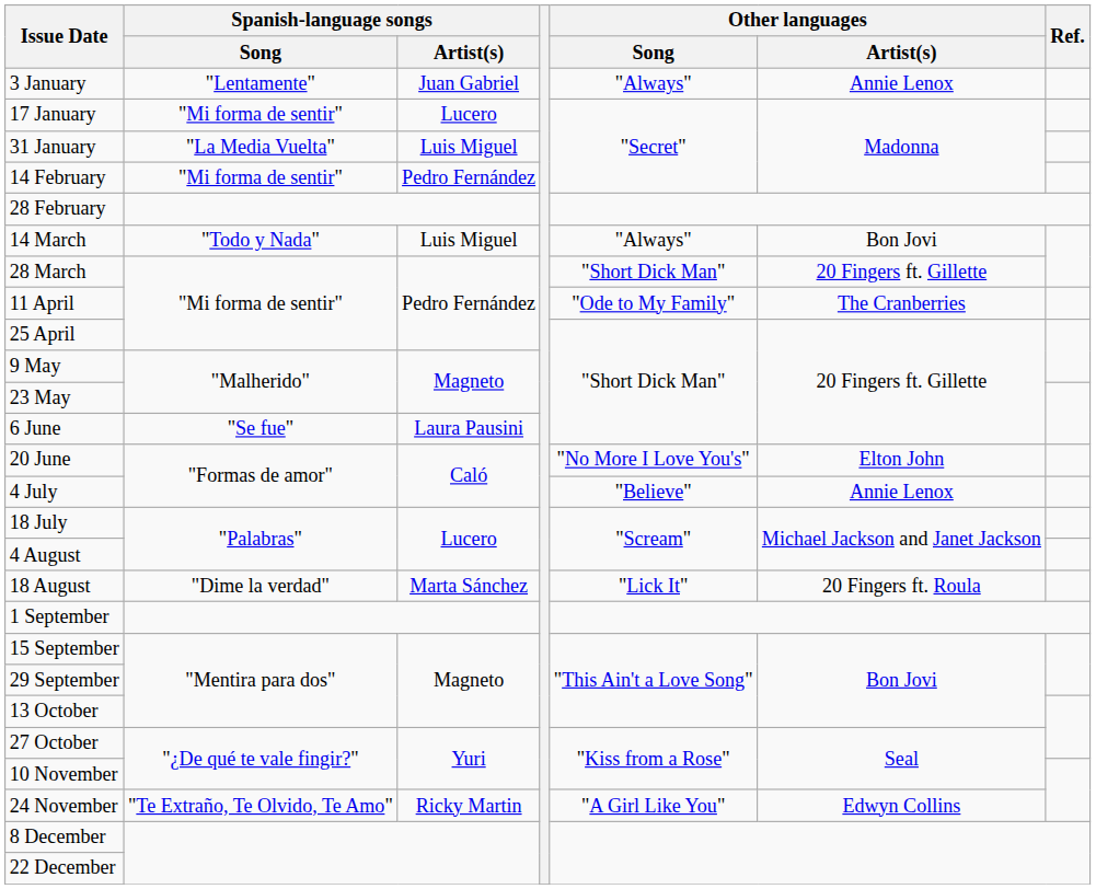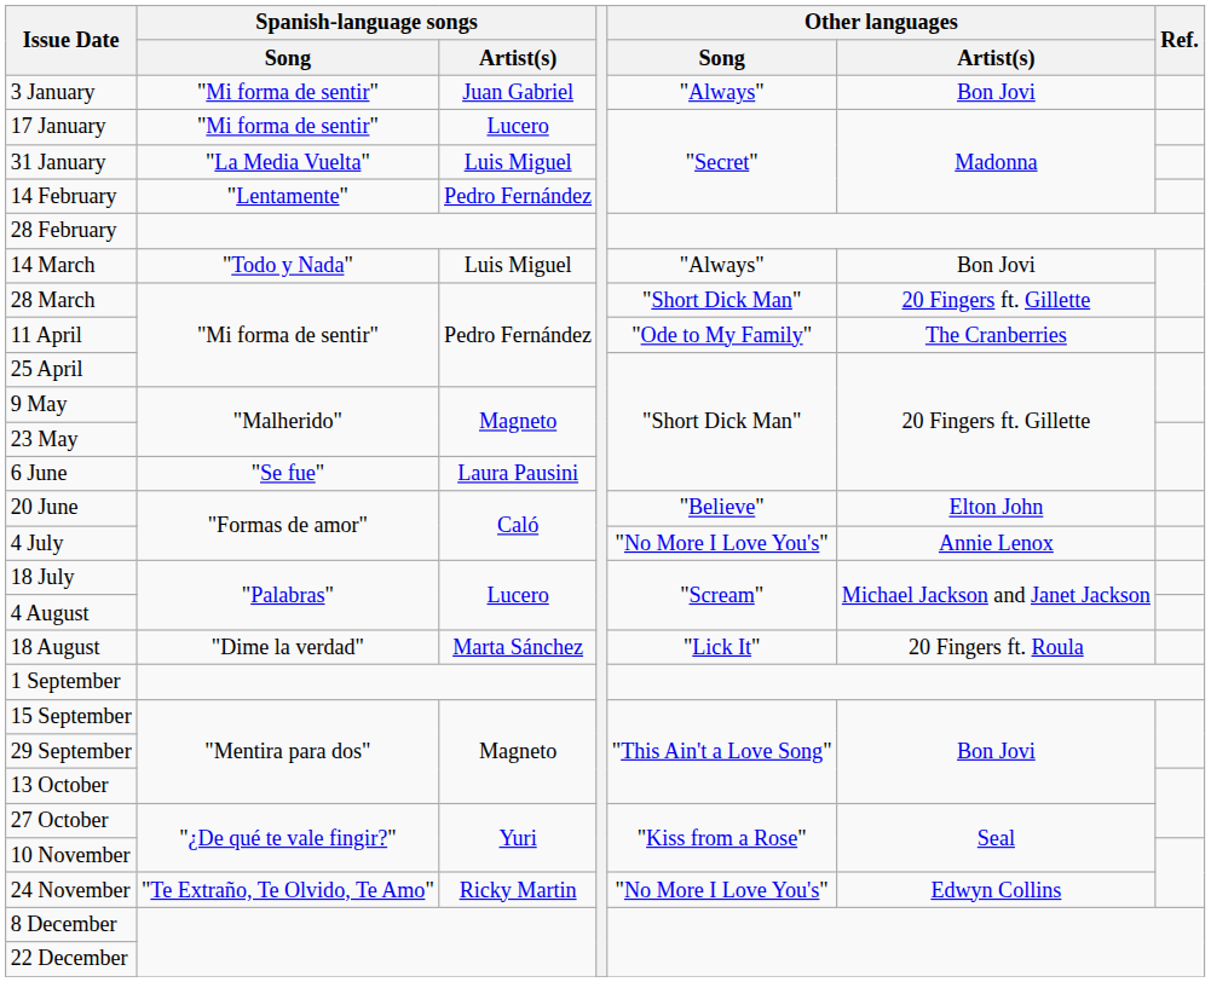3 January | Spanish-language songs / Song: "Lentamente" -> "Mi forma de sentir"
3 January | Other languages / Artist(s): Annie Lenox -> Bon Jovi
14 February | Spanish-language songs / Song: "Mi forma de sentir" -> "Lentamente"
20 June | Other languages / Song: "No More I Love You's" -> "Believe"
4 July | Other languages / Song: "Believe" -> "No More I Love You's"
24 November | Other languages / Song: "A Girl Like You" -> "No More I Love You's"
